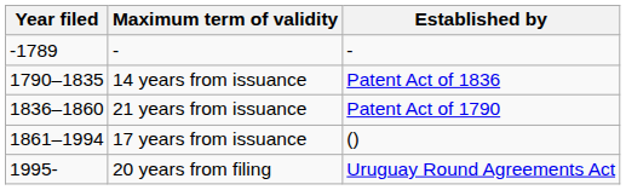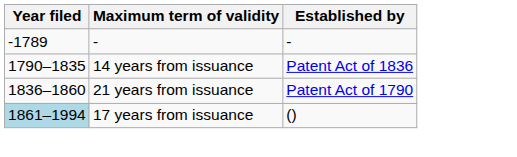17 years from issuance | Year filed: no background -> lightblue background
- row: 1995- | 20 years from filing | Uruguay Round Agreements Act
